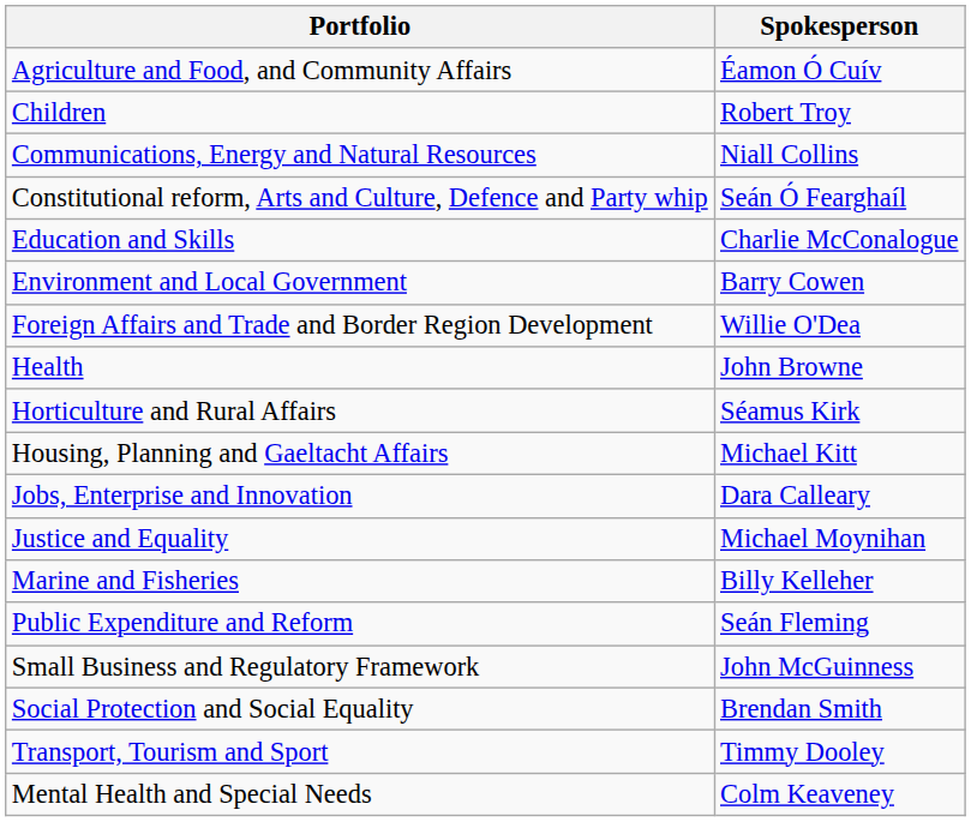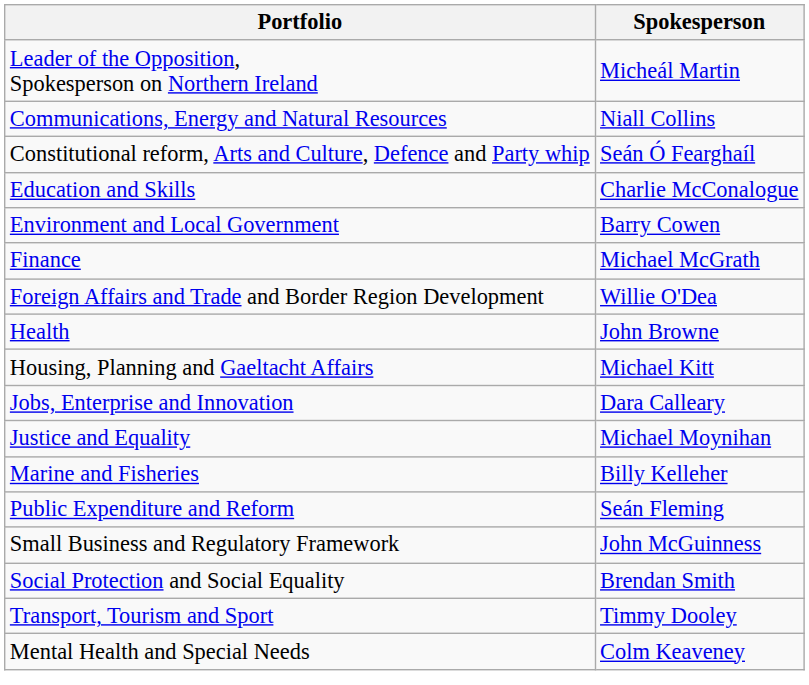+ row: Leader of the Opposition, Spokesperson on Northern Ireland | Micheál Martin
- row: Agriculture and Food, and Community Affairs | Éamon Ó Cuív
- row: Children | Robert Troy
+ row: Finance | Michael McGrath
- row: Horticulture and Rural Affairs | Séamus Kirk
